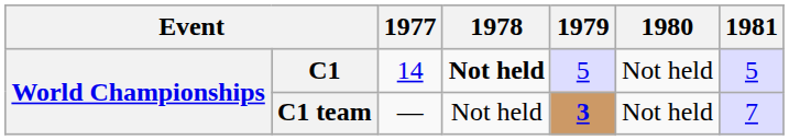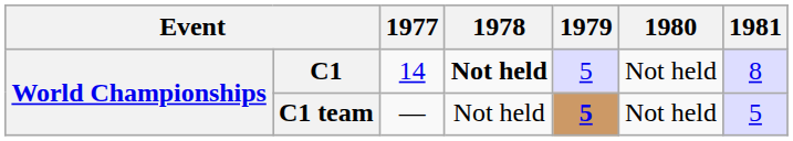C1 | 1981: 5 -> 8
C1 team | 1979: 3 -> 5
C1 team | 1981: 7 -> 5
